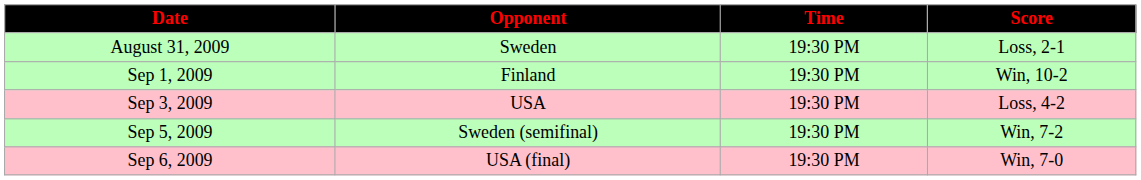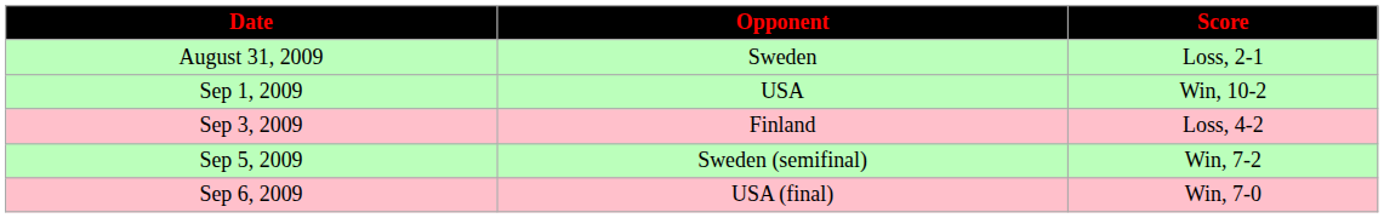- column: Time | 19:30 PM | 19:30 PM | 19:30 PM | 19:30 PM | 19:30 PM
Sep 1, 2009 | Opponent: Finland -> USA
Sep 3, 2009 | Opponent: USA -> Finland
